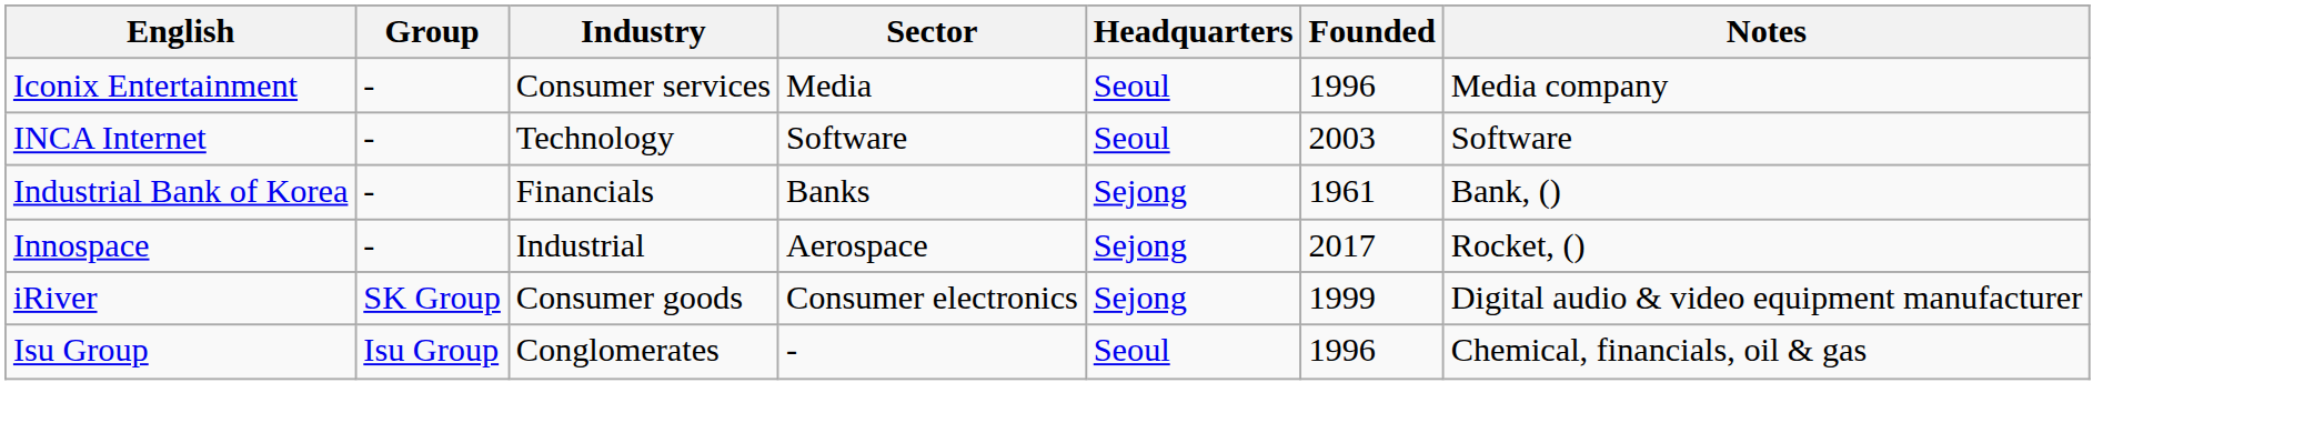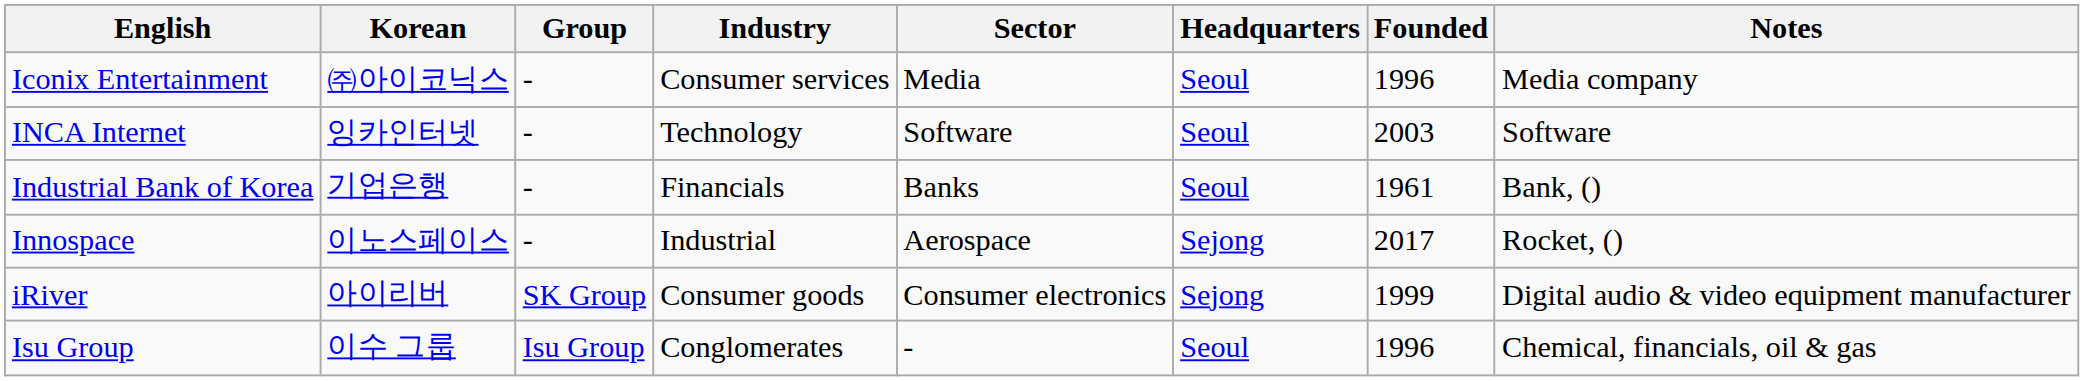+ column: Korean | ㈜아이코닉스 | 잉카인터넷 | 기업은행 | 이노스페이스 | 아이리버 | 이수 그룹
Industrial Bank of Korea | Headquarters: Sejong -> Seoul
